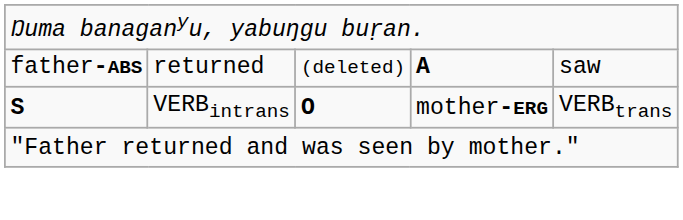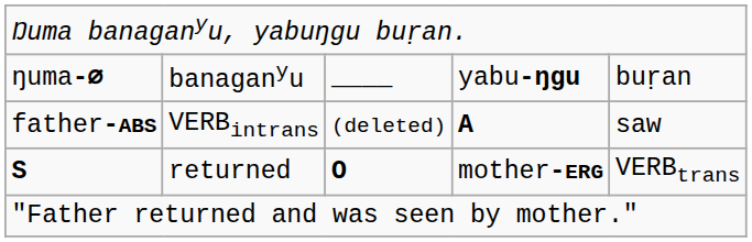+ row: ŋuma-∅ | banaganyu | ____ | yabu-ŋgu | buṛan
father-ABS | column 2: returned -> VERBintrans
S | column 2: VERBintrans -> returned
